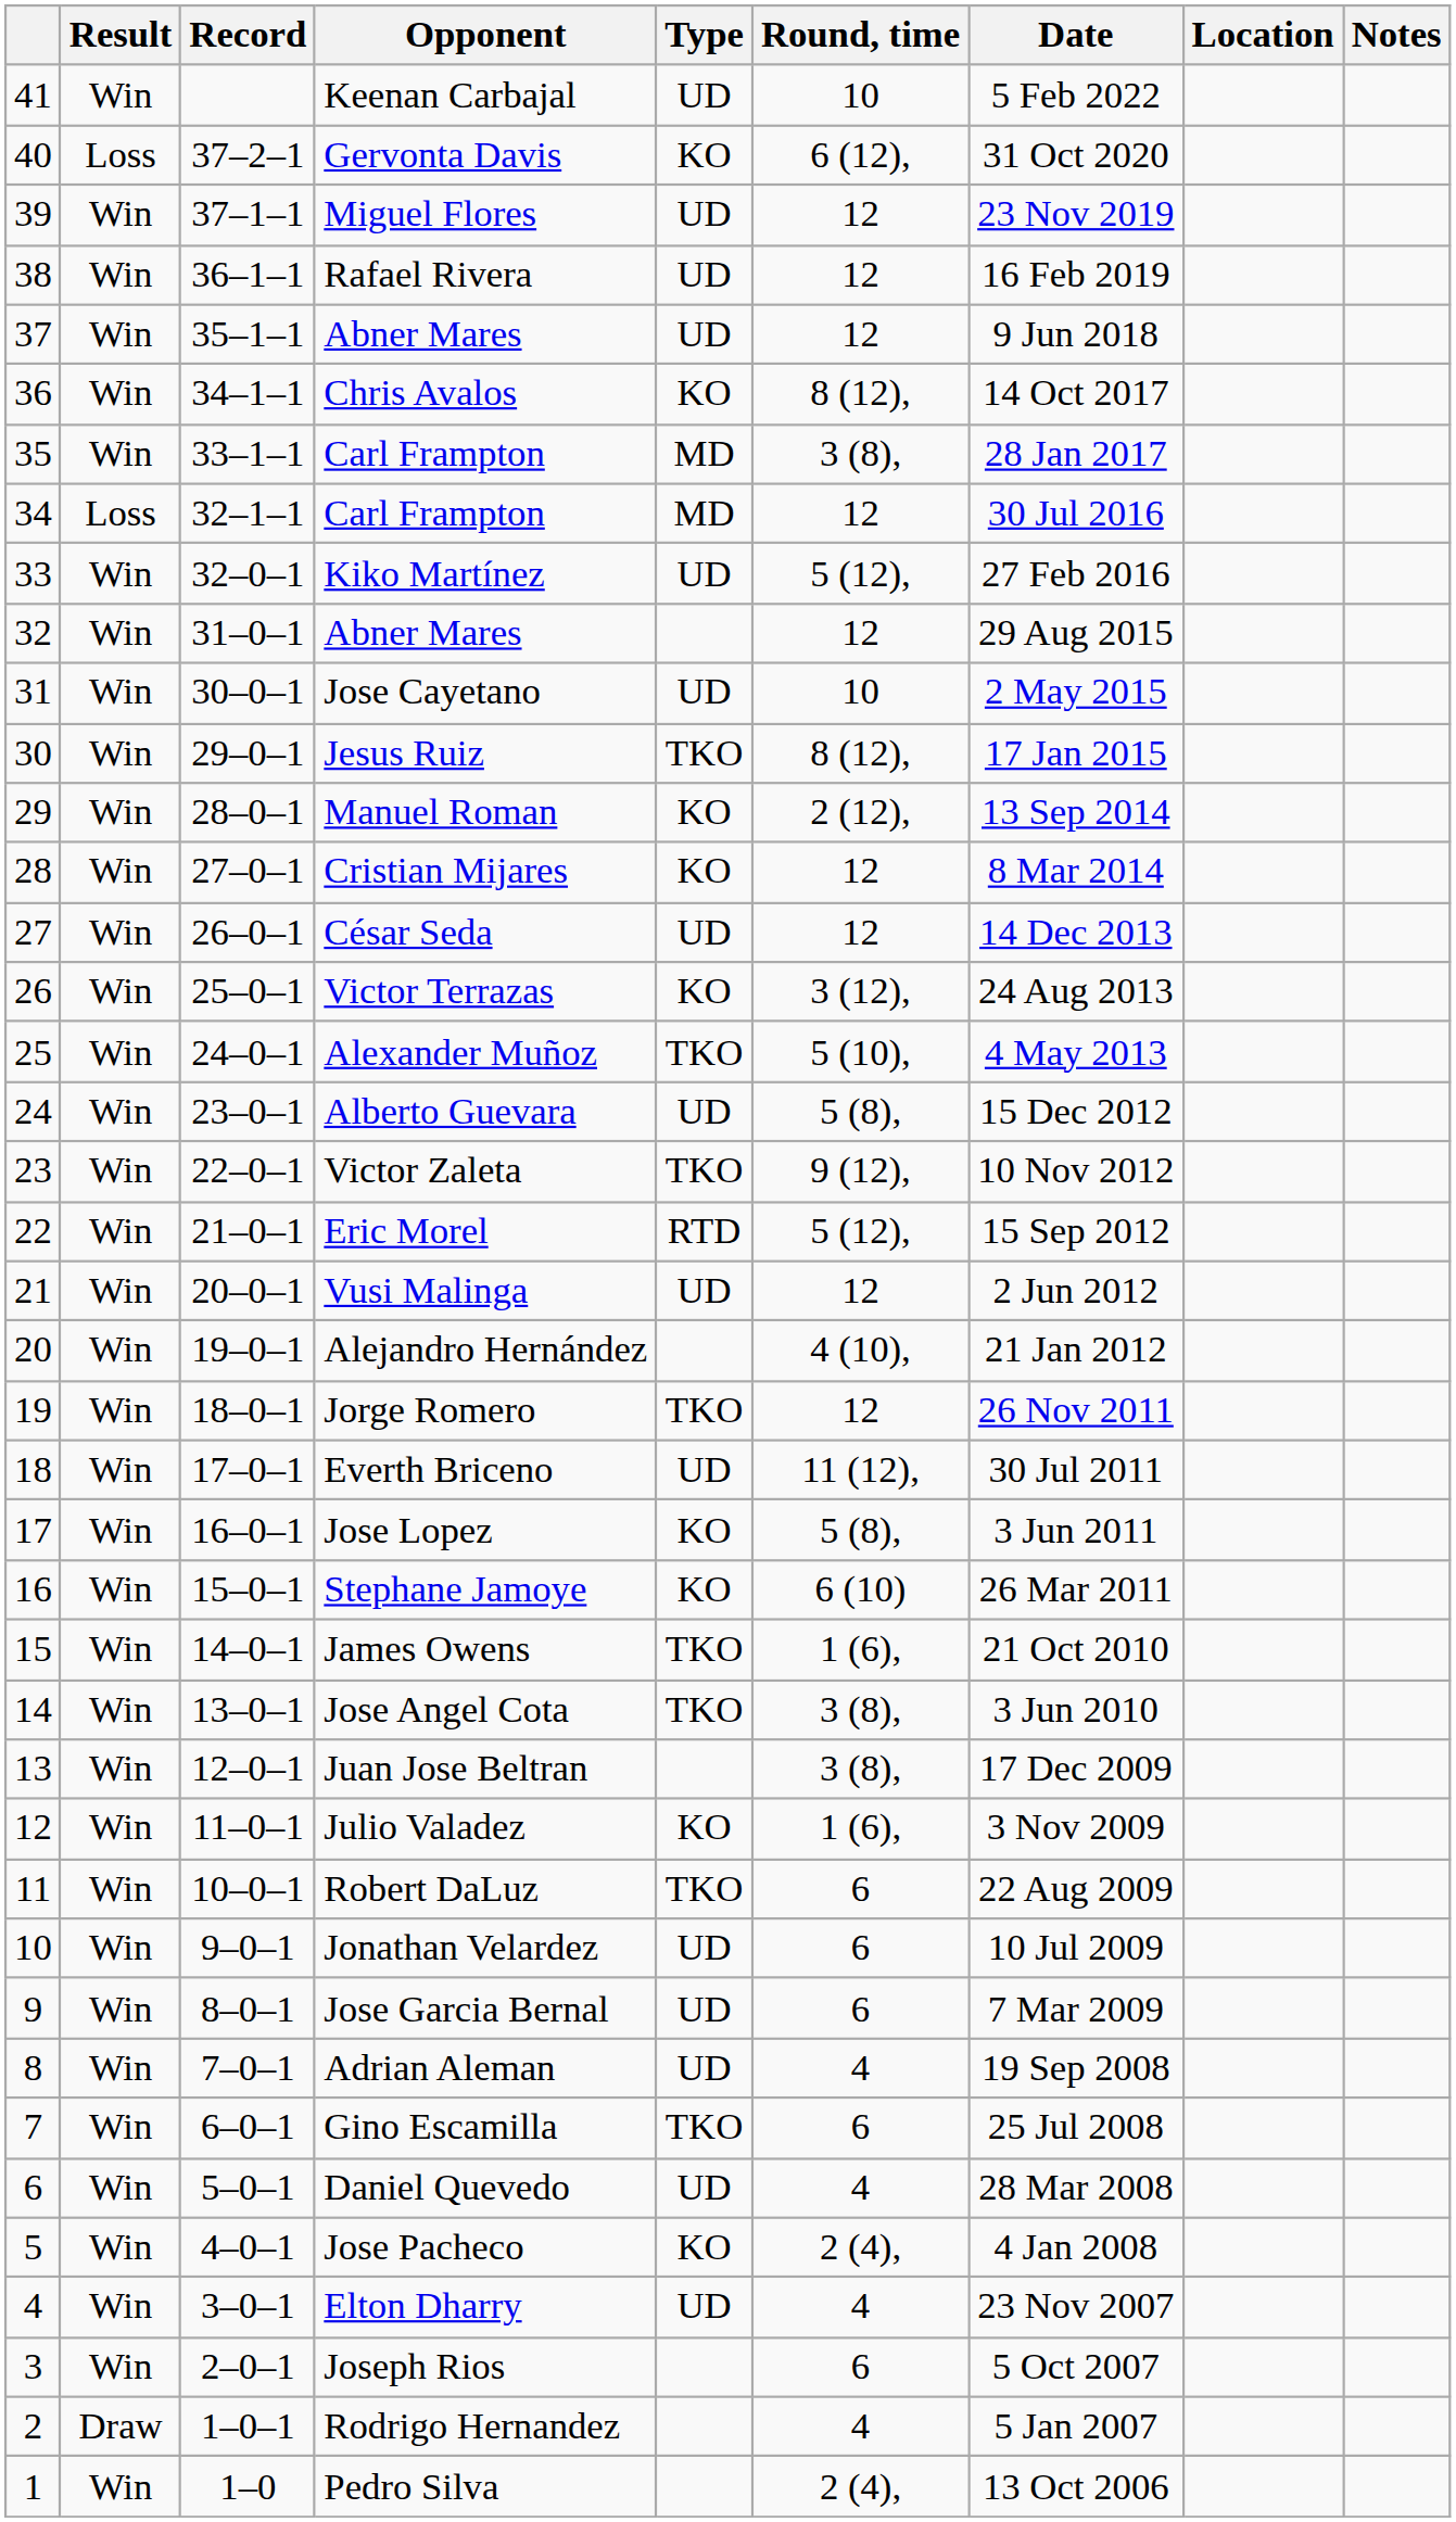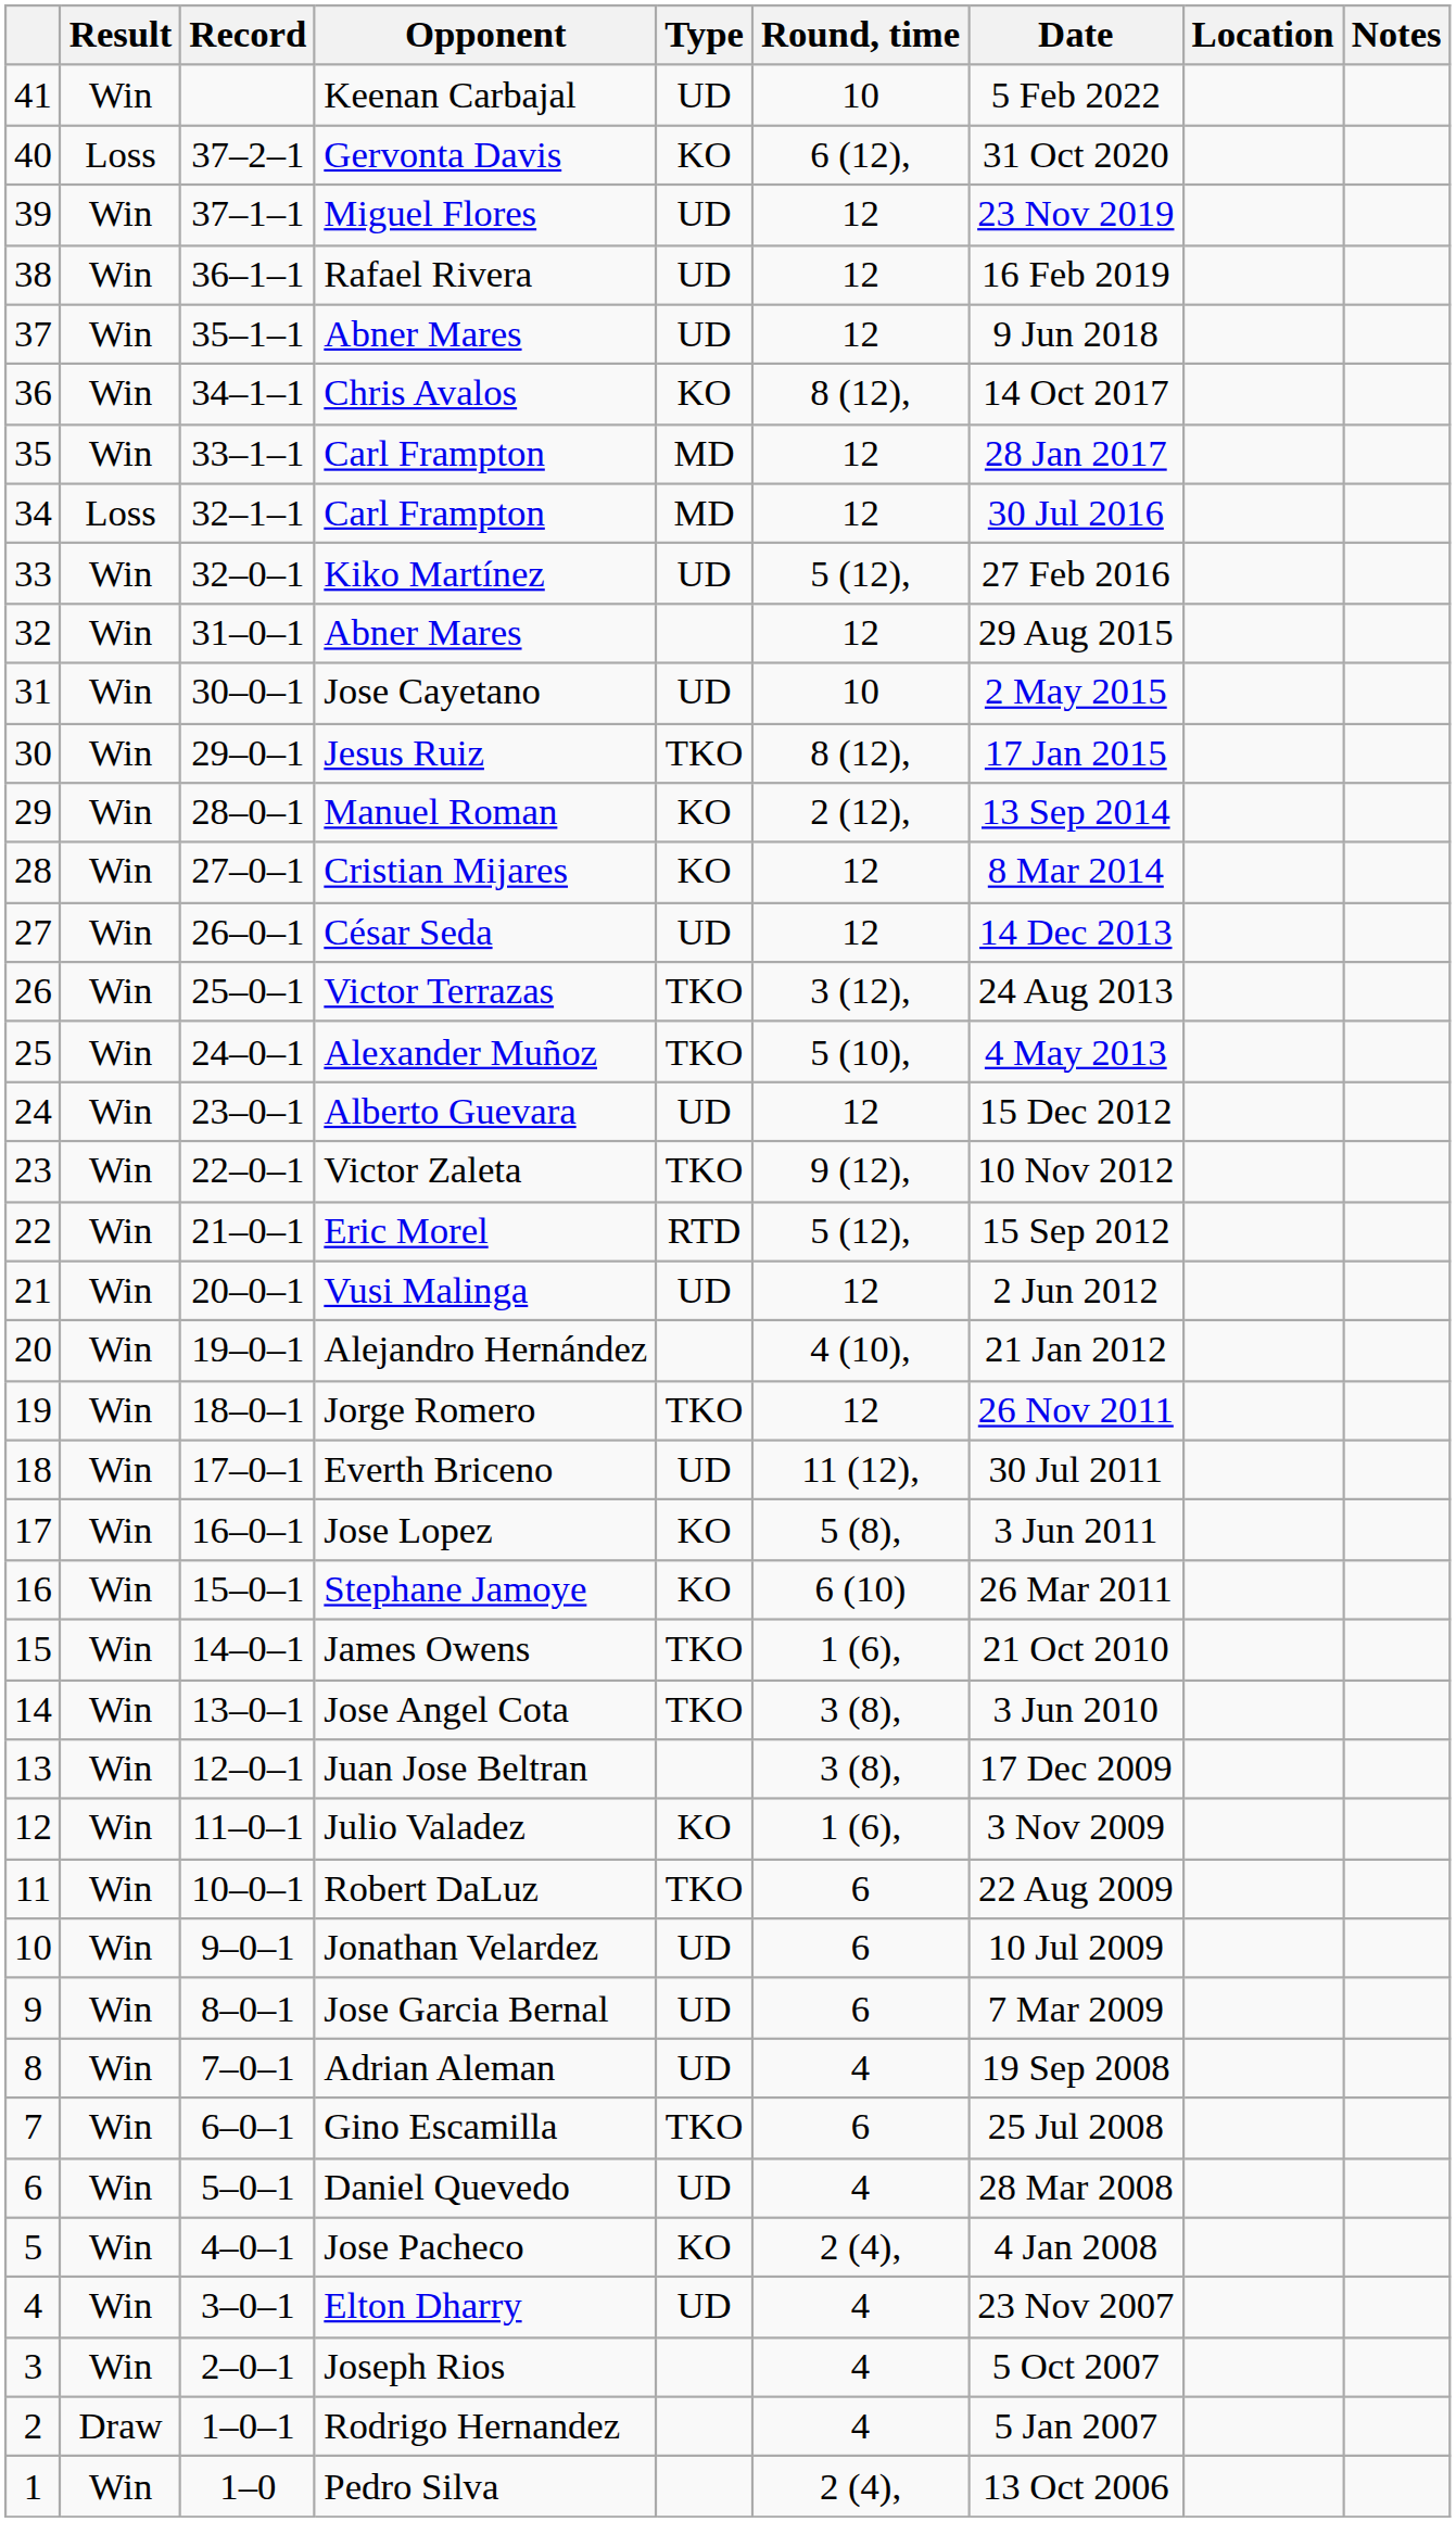35 / Carl Frampton | Round, time: 3 (8), -> 12
Victor Terrazas | Type: KO -> TKO
Alberto Guevara | Round, time: 5 (8), -> 12
Joseph Rios | Round, time: 6 -> 4
